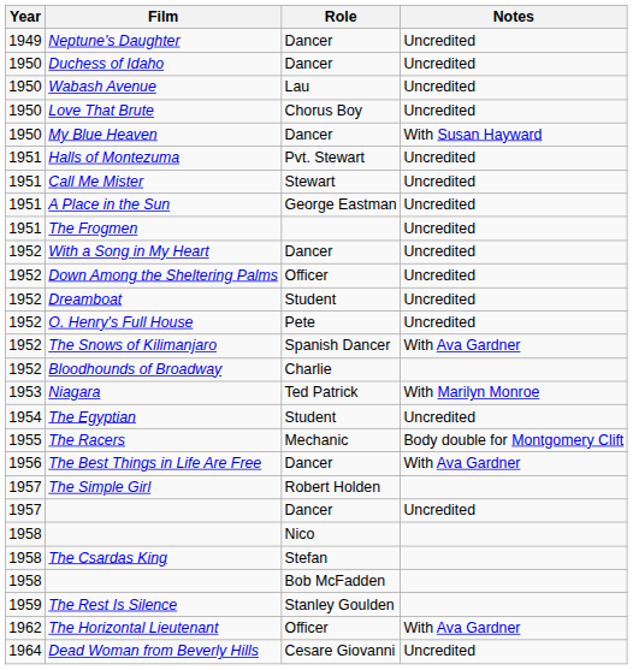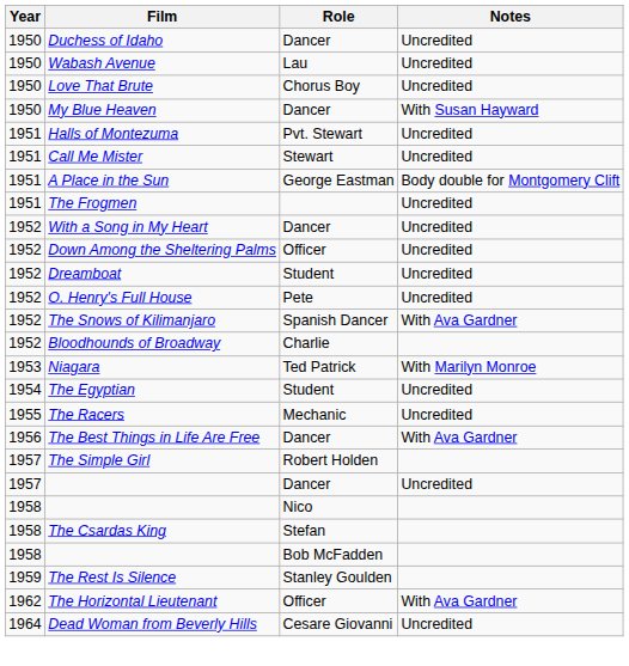- row: 1949 | Neptune's Daughter | Dancer | Uncredited
A Place in the Sun | Notes: Uncredited -> Body double for Montgomery Clift
The Racers | Notes: Body double for Montgomery Clift -> Uncredited
